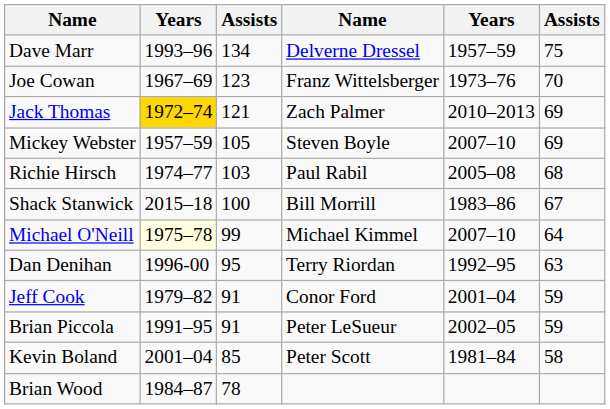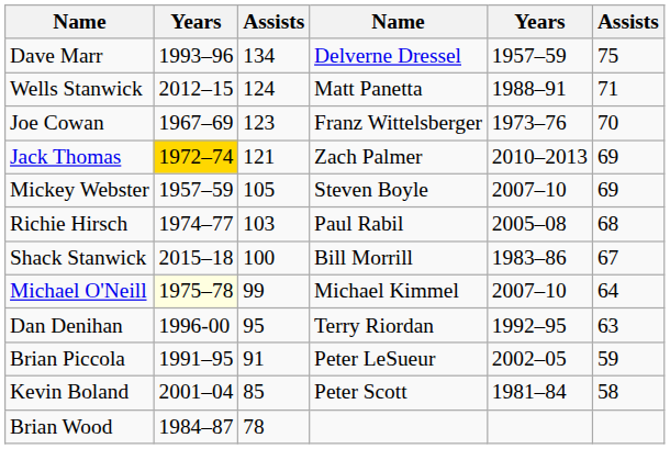+ row: Wells Stanwick | 2012–15 | 124 | Matt Panetta | 1988–91 | 71
- row: Jeff Cook | 1979–82 | 91 | Conor Ford | 2001–04 | 59
